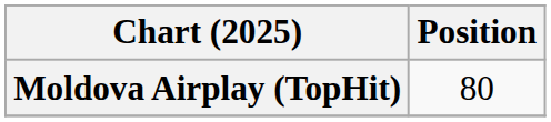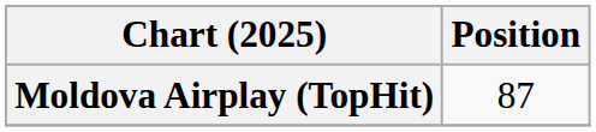Moldova Airplay (TopHit) | Position: 80 -> 87
